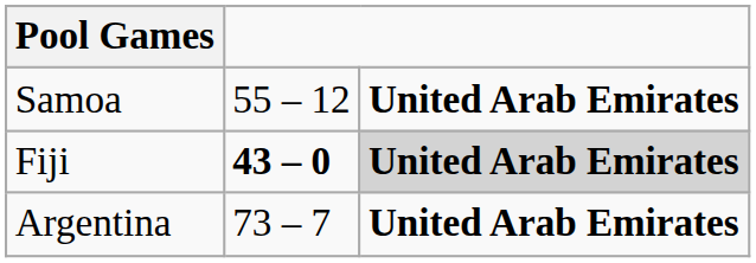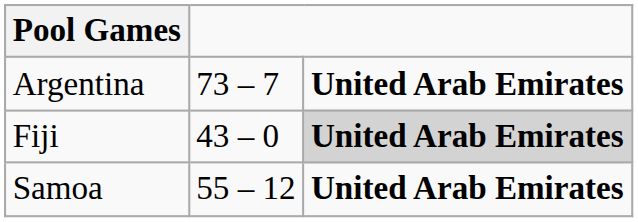rows swapped: Samoa <-> Argentina
Fiji | column 2: bold -> normal
